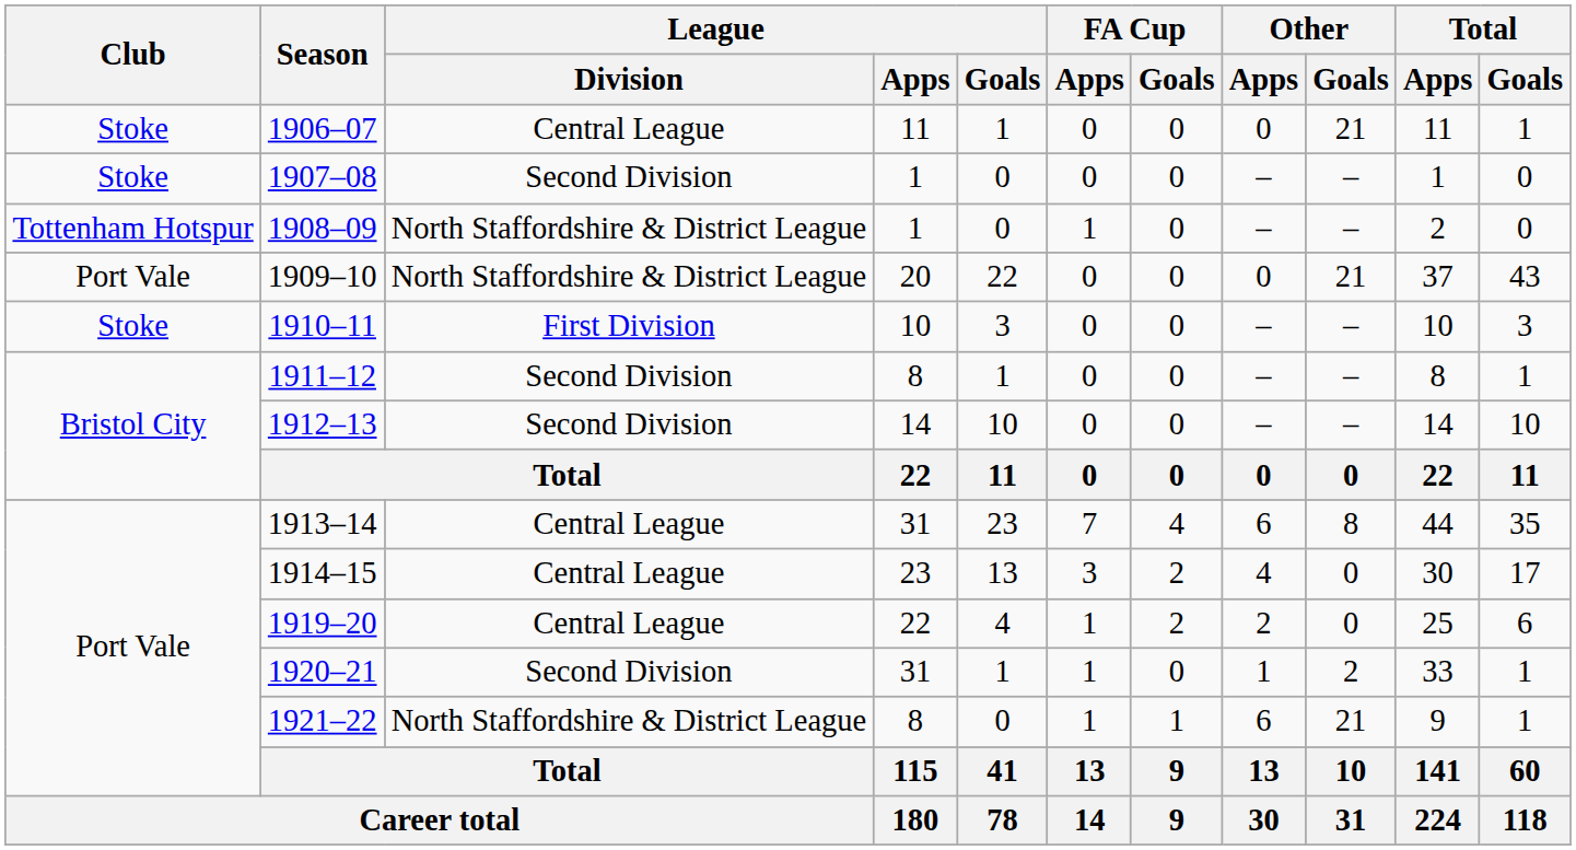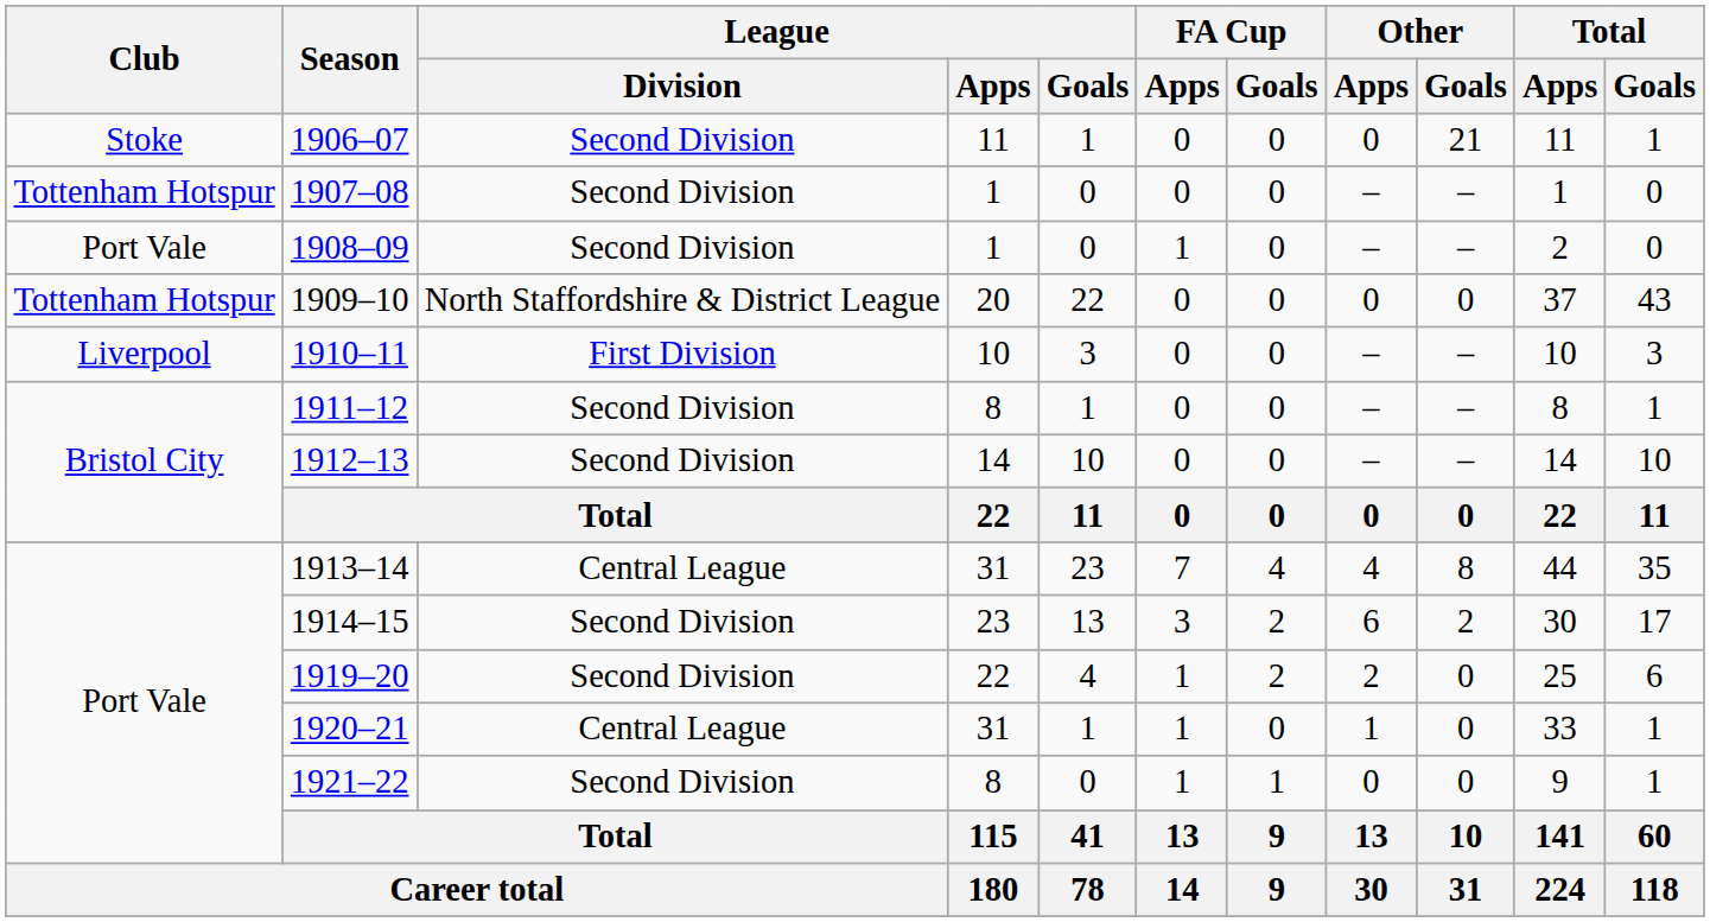1906–07 | League / Division: Central League -> Second Division
1907–08 | Club: Stoke -> Tottenham Hotspur
1908–09 | Club: Tottenham Hotspur -> Port Vale
1908–09 | League / Division: North Staffordshire & District League -> Second Division
1909–10 | Club: Port Vale -> Tottenham Hotspur
1909–10 | Other / Goals: 21 -> 0
1910–11 | Club: Stoke -> Liverpool
1913–14 | Other / Apps: 6 -> 4
1914–15 | League / Division: Central League -> Second Division
1914–15 | Other / Apps: 4 -> 6
1914–15 | Other / Goals: 0 -> 2
1919–20 | League / Division: Central League -> Second Division
1920–21 | League / Division: Second Division -> Central League
1920–21 | Other / Goals: 2 -> 0
1921–22 | League / Division: North Staffordshire & District League -> Second Division
1921–22 | Other / Apps: 6 -> 0
1921–22 | Other / Goals: 21 -> 0
